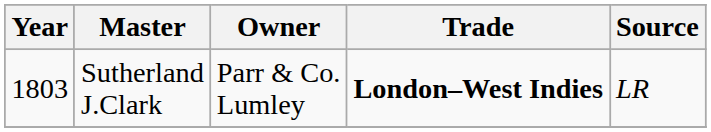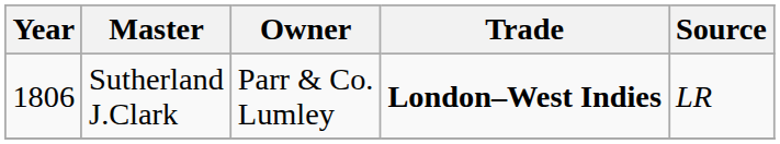Sutherland J.Clark | Year: 1803 -> 1806
